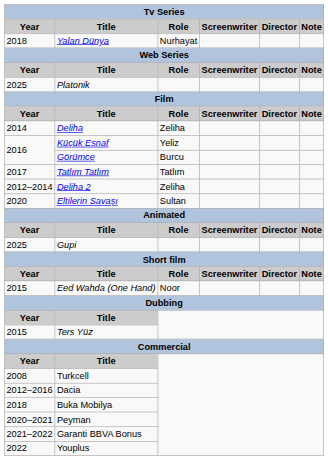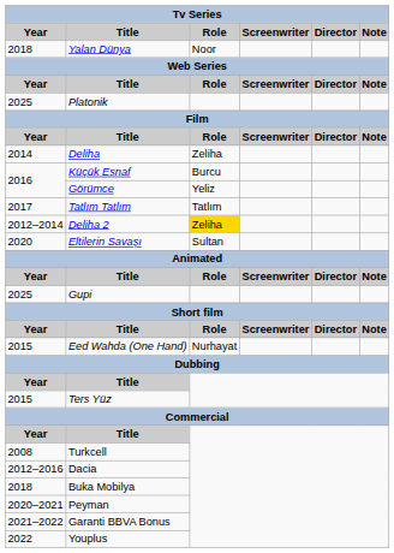Yalan Dünya | Role: Nurhayat -> Noor
Küçük Esnaf | Role: Yeliz -> Burcu
Görümce | Role: Burcu -> Yeliz
Deliha 2 | Role: no background -> gold background
Eed Wahda (One Hand) | Role: Noor -> Nurhayat
